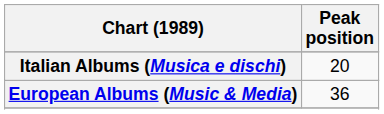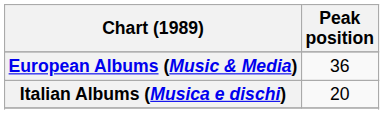rows swapped: European Albums (Music & Media) <-> Italian Albums (Musica e dischi)
